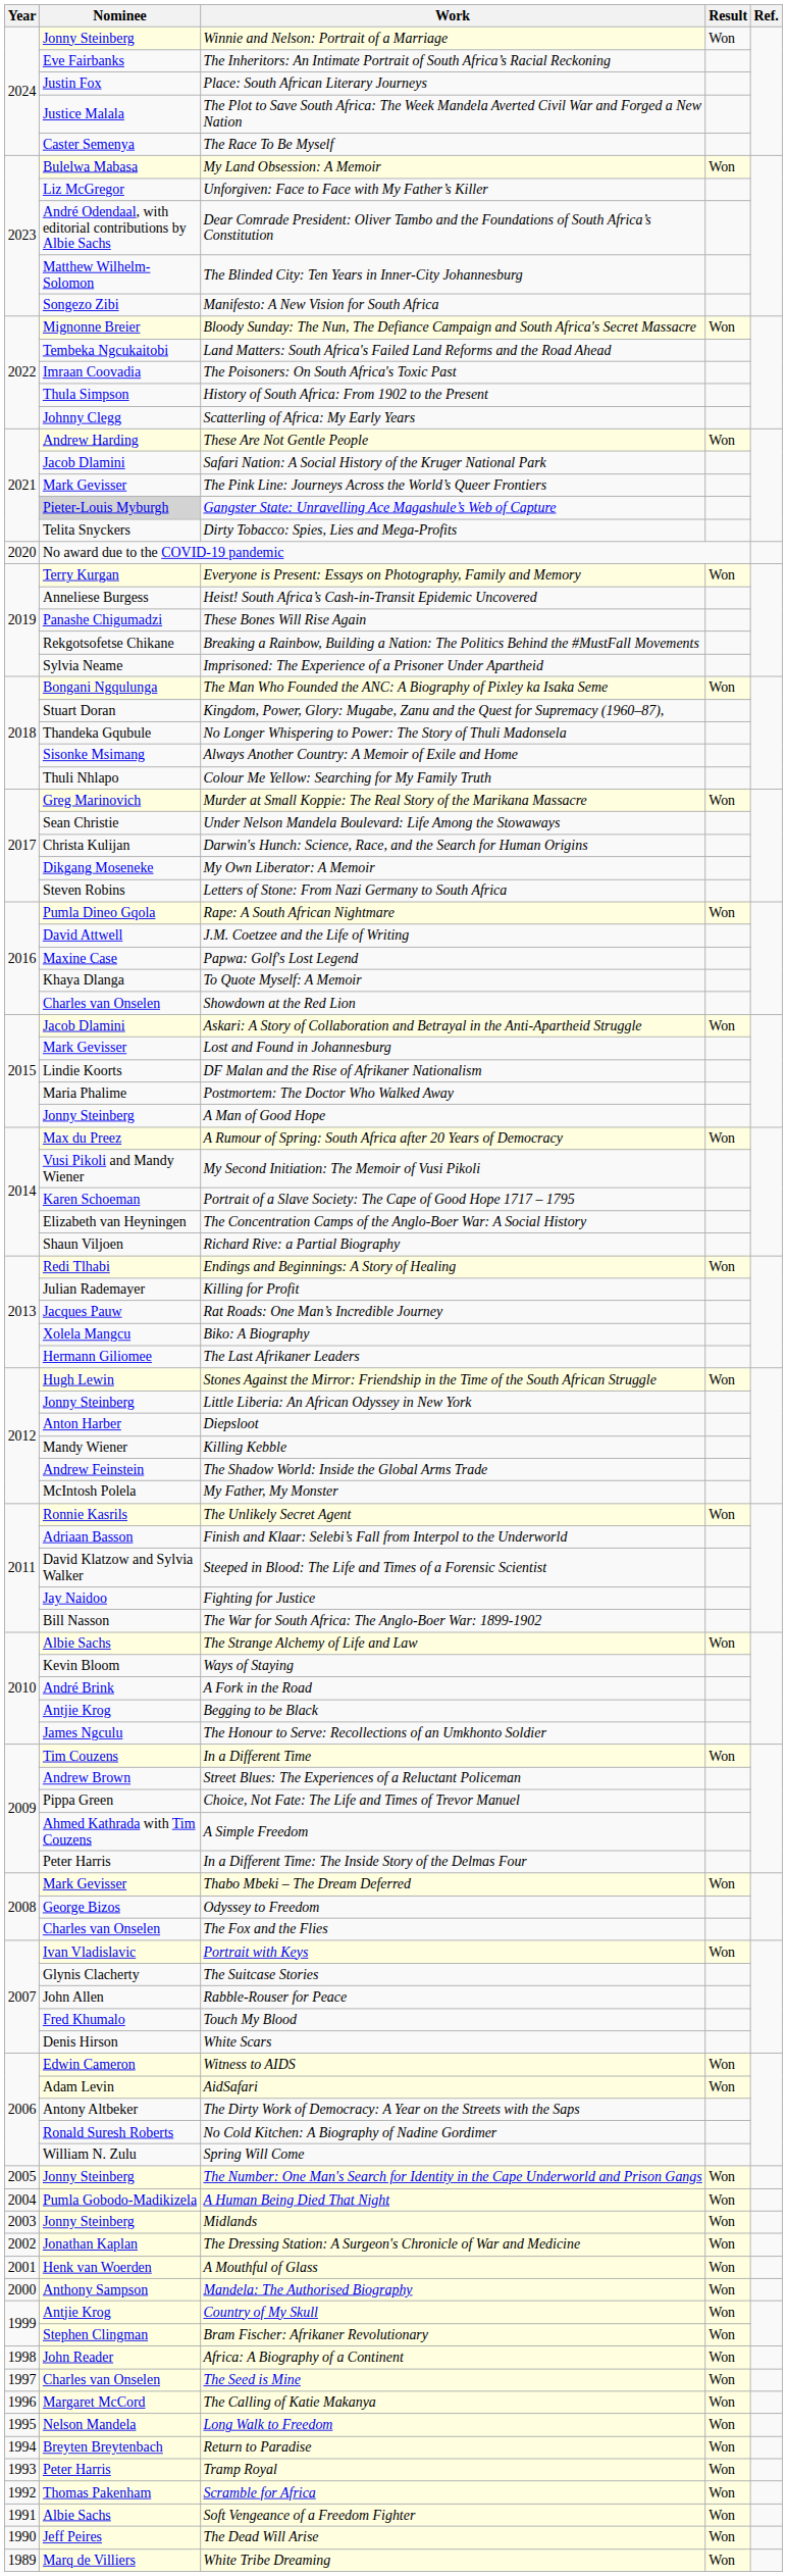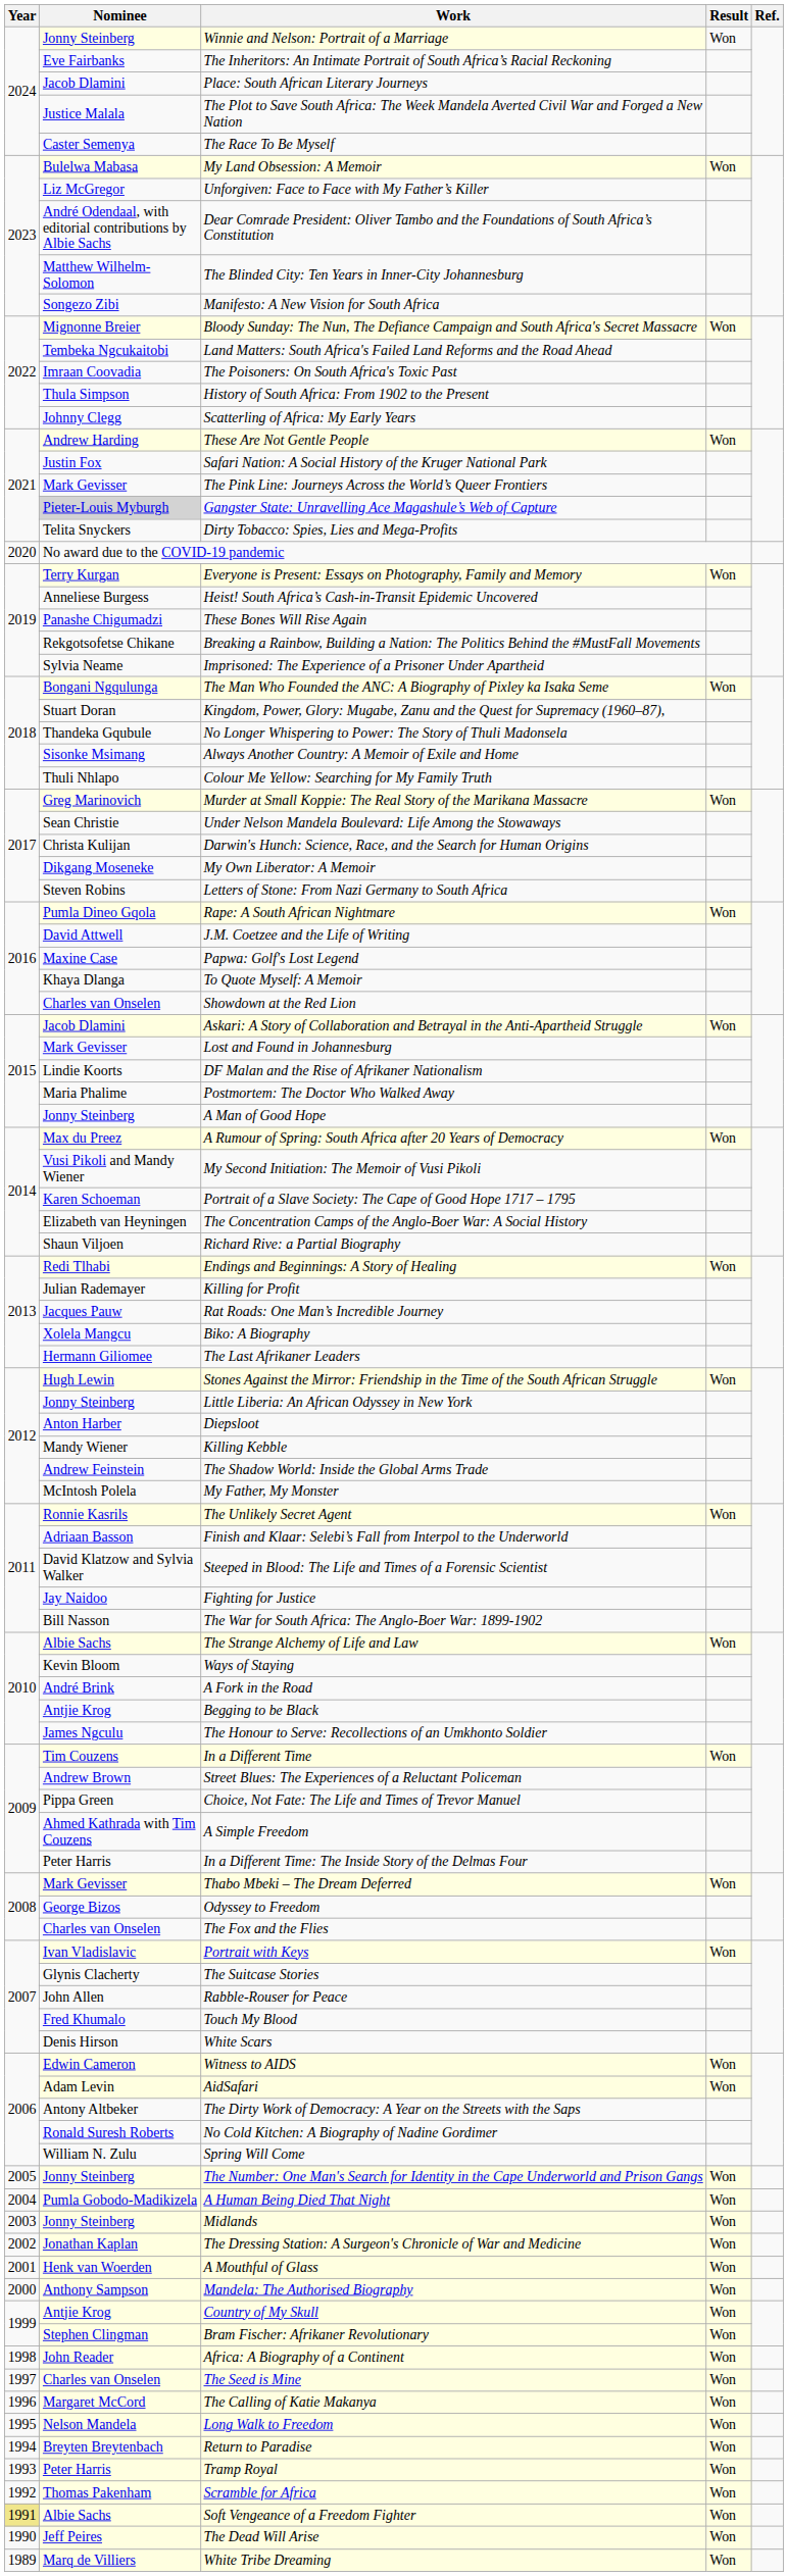Place: South African Literary Journeys | Nominee: Justin Fox -> Jacob Dlamini
Safari Nation: A Social History of the Kruger National Park | Nominee: Jacob Dlamini -> Justin Fox
Soft Vengeance of a Freedom Fighter | Year: no background -> khaki background
